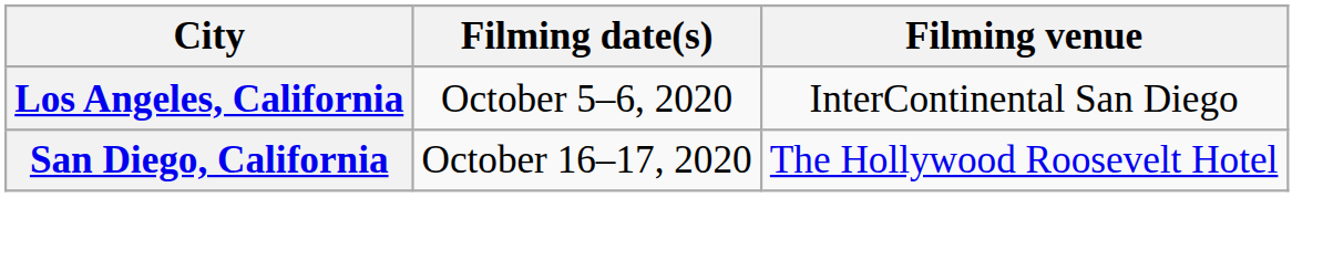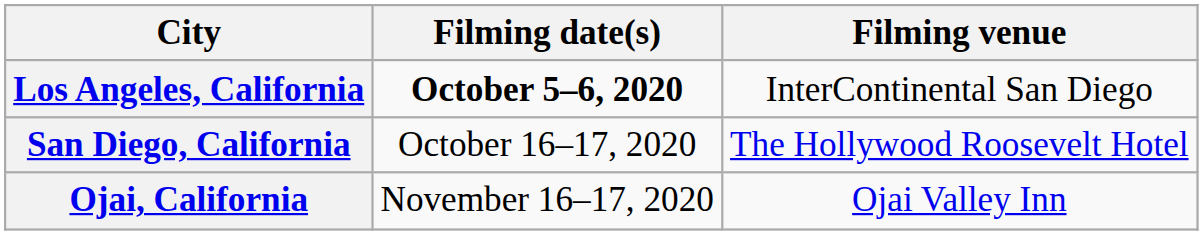Los Angeles, California | Filming date(s): normal -> bold
+ row: Ojai, California | November 16–17, 2020 | Ojai Valley Inn
